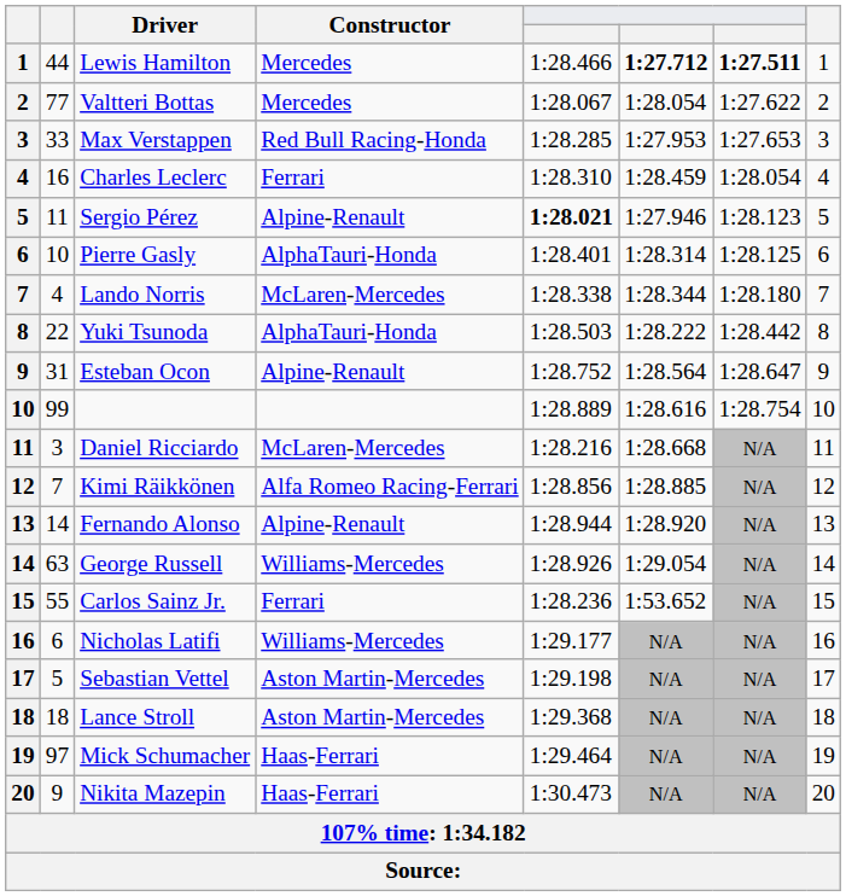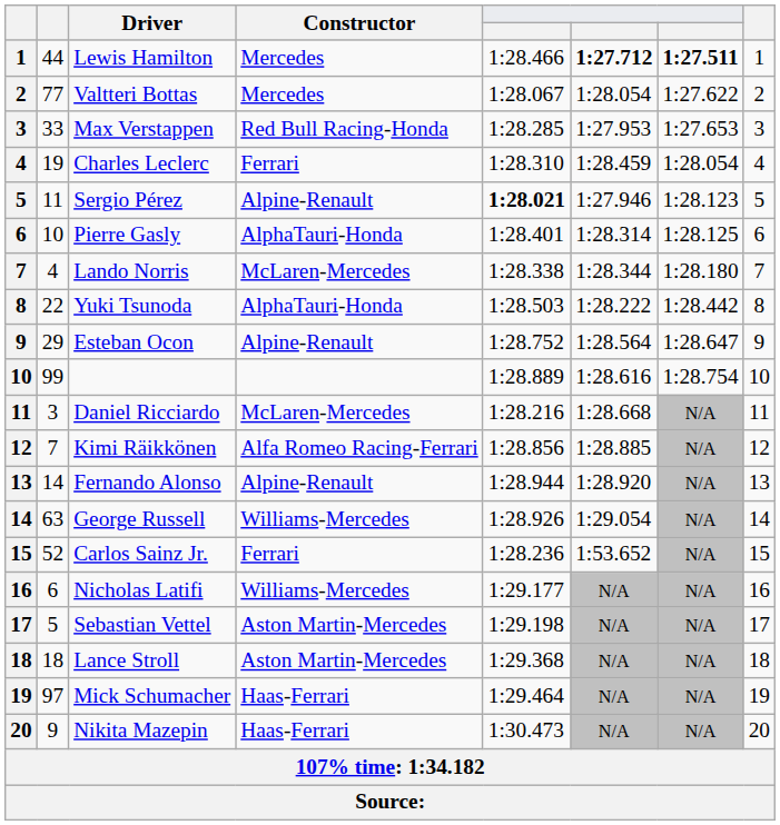Charles Leclerc | column 2: 16 -> 19
Esteban Ocon | column 2: 31 -> 29
Carlos Sainz Jr. | column 2: 55 -> 52
